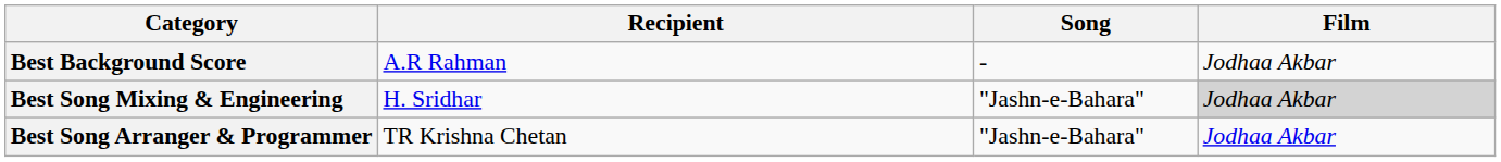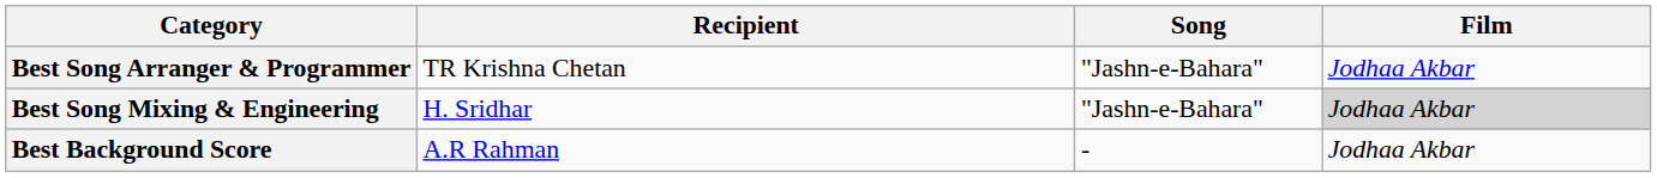rows swapped: Best Song Arranger & Programmer <-> Best Background Score
